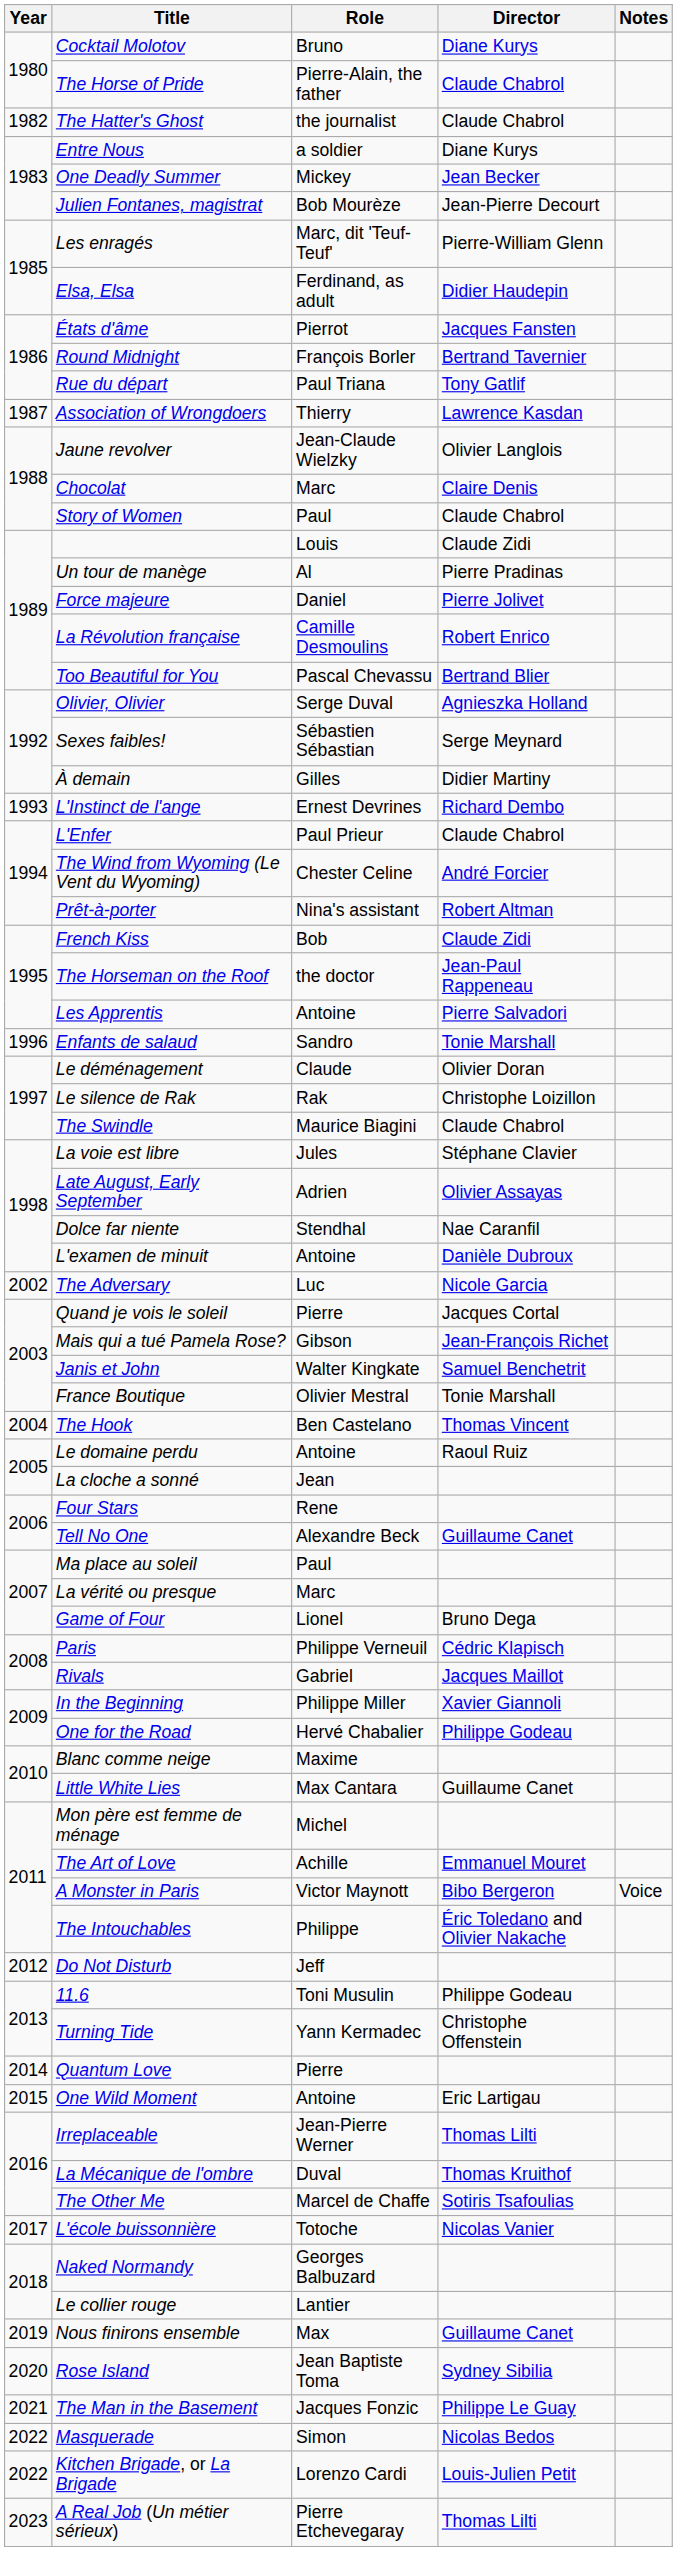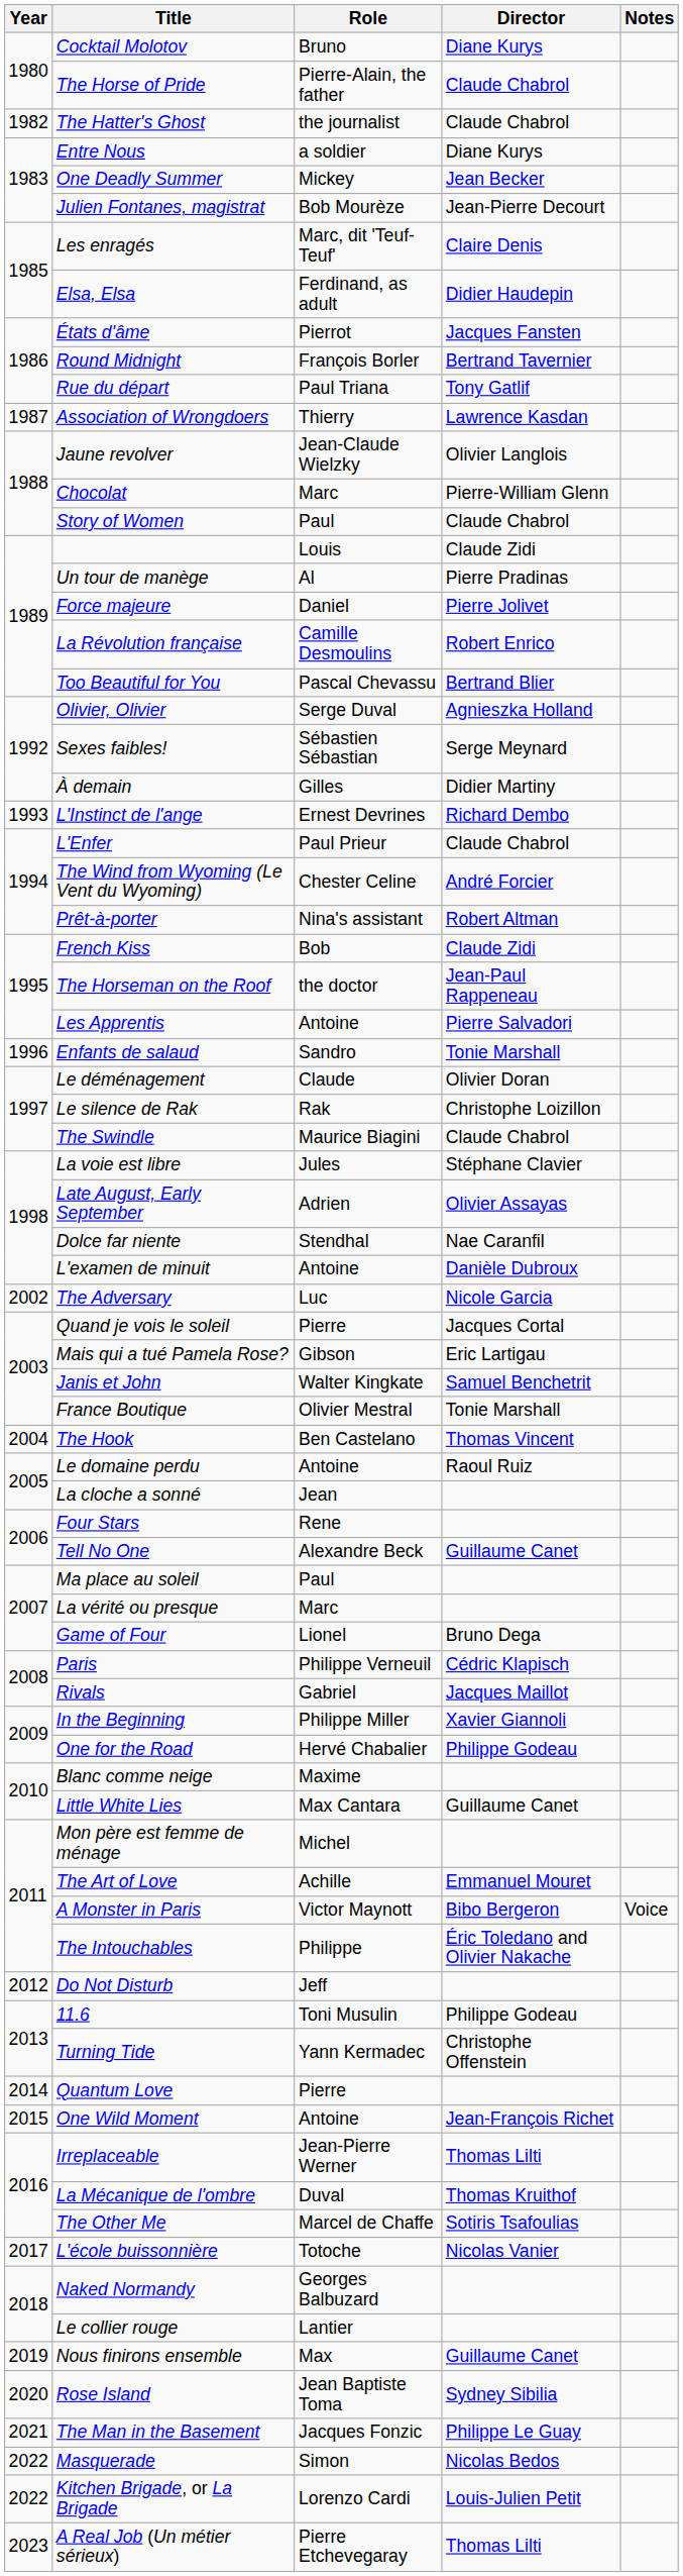Les enragés | Director: Pierre-William Glenn -> Claire Denis
Chocolat | Director: Claire Denis -> Pierre-William Glenn
Mais qui a tué Pamela Rose? | Director: Jean-François Richet -> Eric Lartigau
One Wild Moment | Director: Eric Lartigau -> Jean-François Richet
